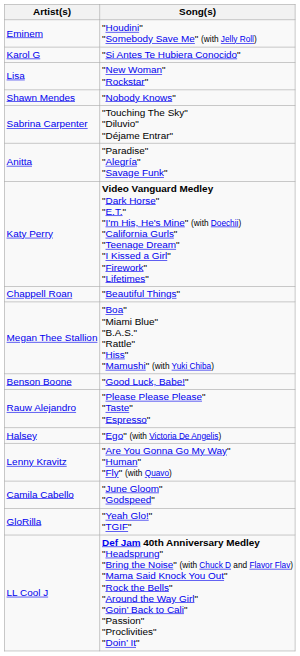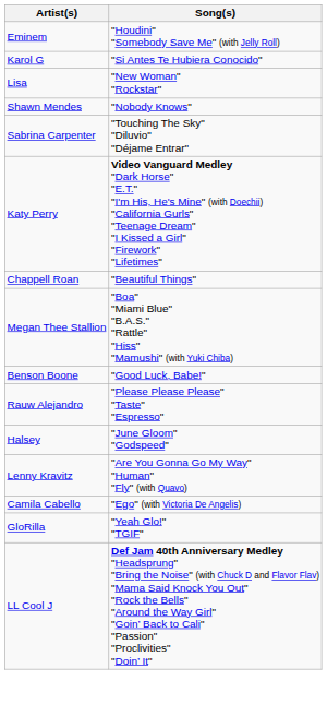- row: Anitta | "Paradise" "Alegría" "Savage Funk"
Halsey | Song(s): "Ego" (with Victoria De Angelis) -> "June Gloom" "Godspeed"
Camila Cabello | Song(s): "June Gloom" "Godspeed" -> "Ego" (with Victoria De Angelis)
